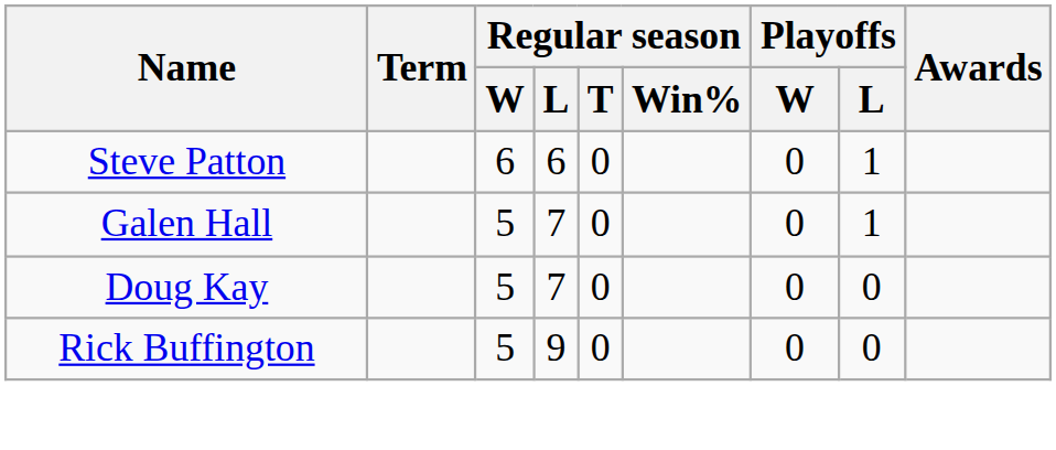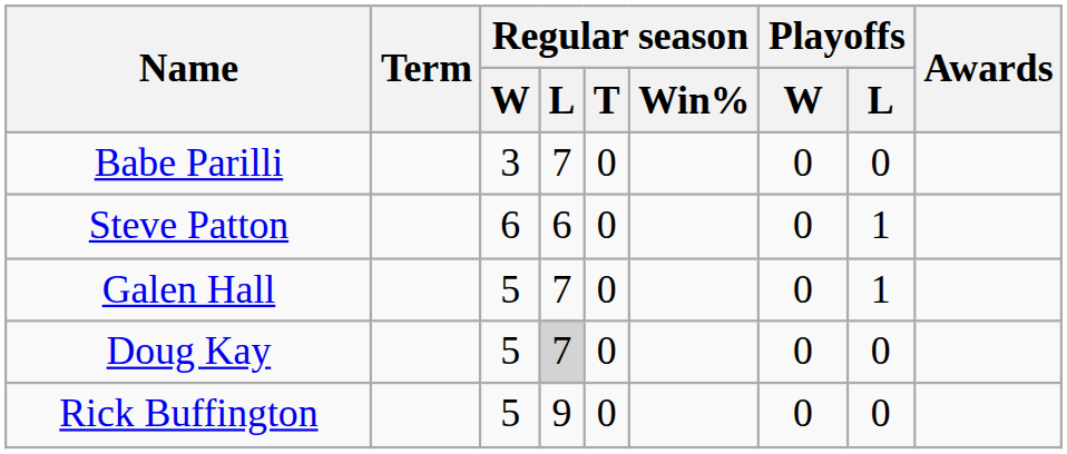+ row: Babe Parilli | 3 | 7 | 0 | 0 | 0
Doug Kay | Regular season / L: no background -> lightgrey background
